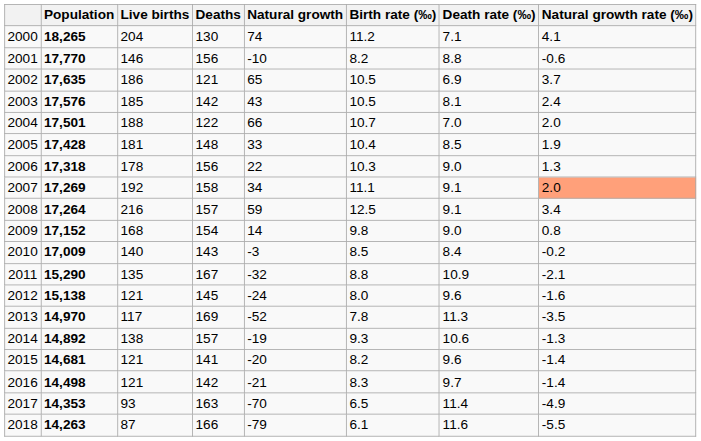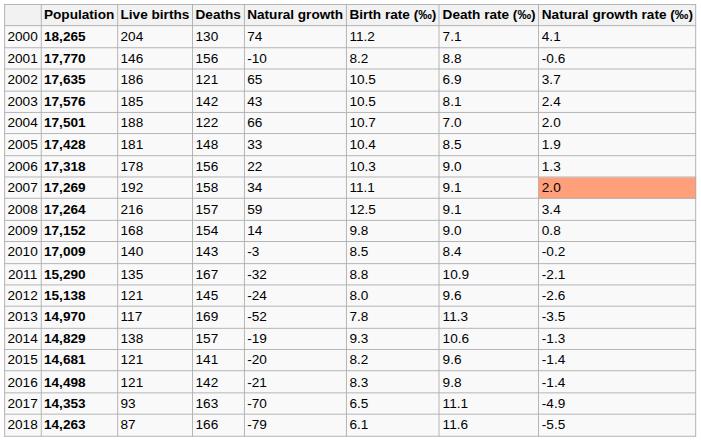2012 | Natural growth rate (‰): -1.6 -> -2.6
2014 | Population: 14,892 -> 14,829
2016 | Death rate (‰): 9.7 -> 9.8
2017 | Death rate (‰): 11.4 -> 11.1
